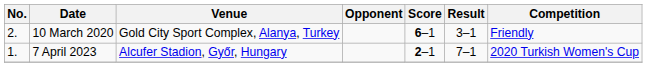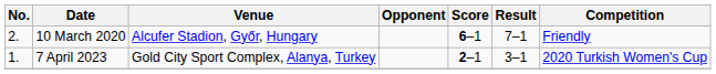10 March 2020 | Venue: Gold City Sport Complex, Alanya, Turkey -> Alcufer Stadion, Győr, Hungary
10 March 2020 | Result: 3–1 -> 7–1
7 April 2023 | Venue: Alcufer Stadion, Győr, Hungary -> Gold City Sport Complex, Alanya, Turkey
7 April 2023 | Result: 7–1 -> 3–1
